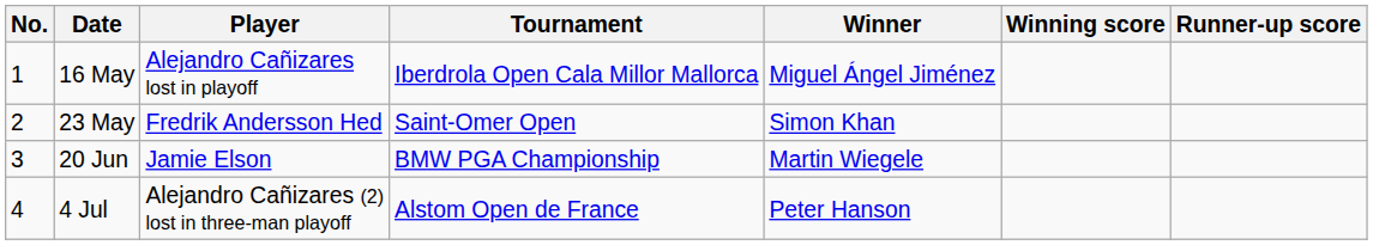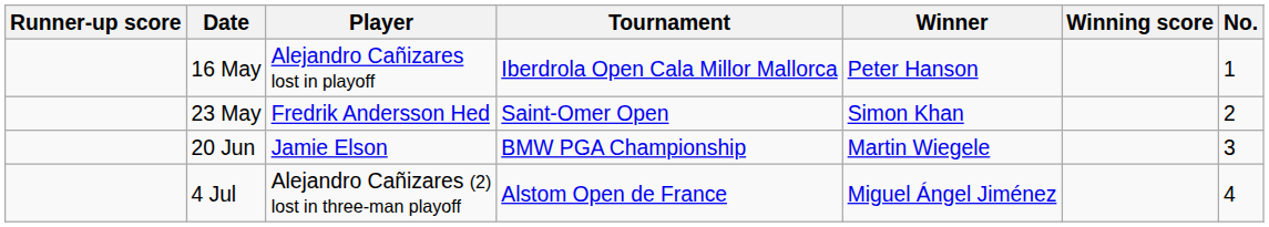columns swapped: No. <-> Runner-up score
16 May | Winner: Miguel Ángel Jiménez -> Peter Hanson
4 Jul | Winner: Peter Hanson -> Miguel Ángel Jiménez
